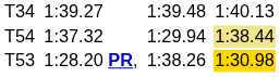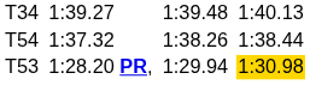1:37.32 | column 5: 1:29.94 -> 1:38.26
1:37.32 | column 7: khaki background -> no background
1:28.20 PR, | column 5: 1:38.26 -> 1:29.94
